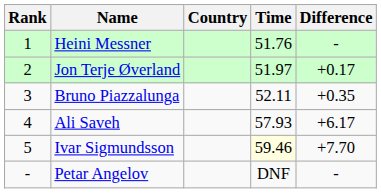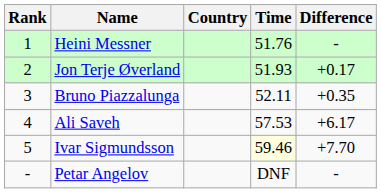Jon Terje Øverland | Time: 51.97 -> 51.93
Ali Saveh | Time: 57.93 -> 57.53
